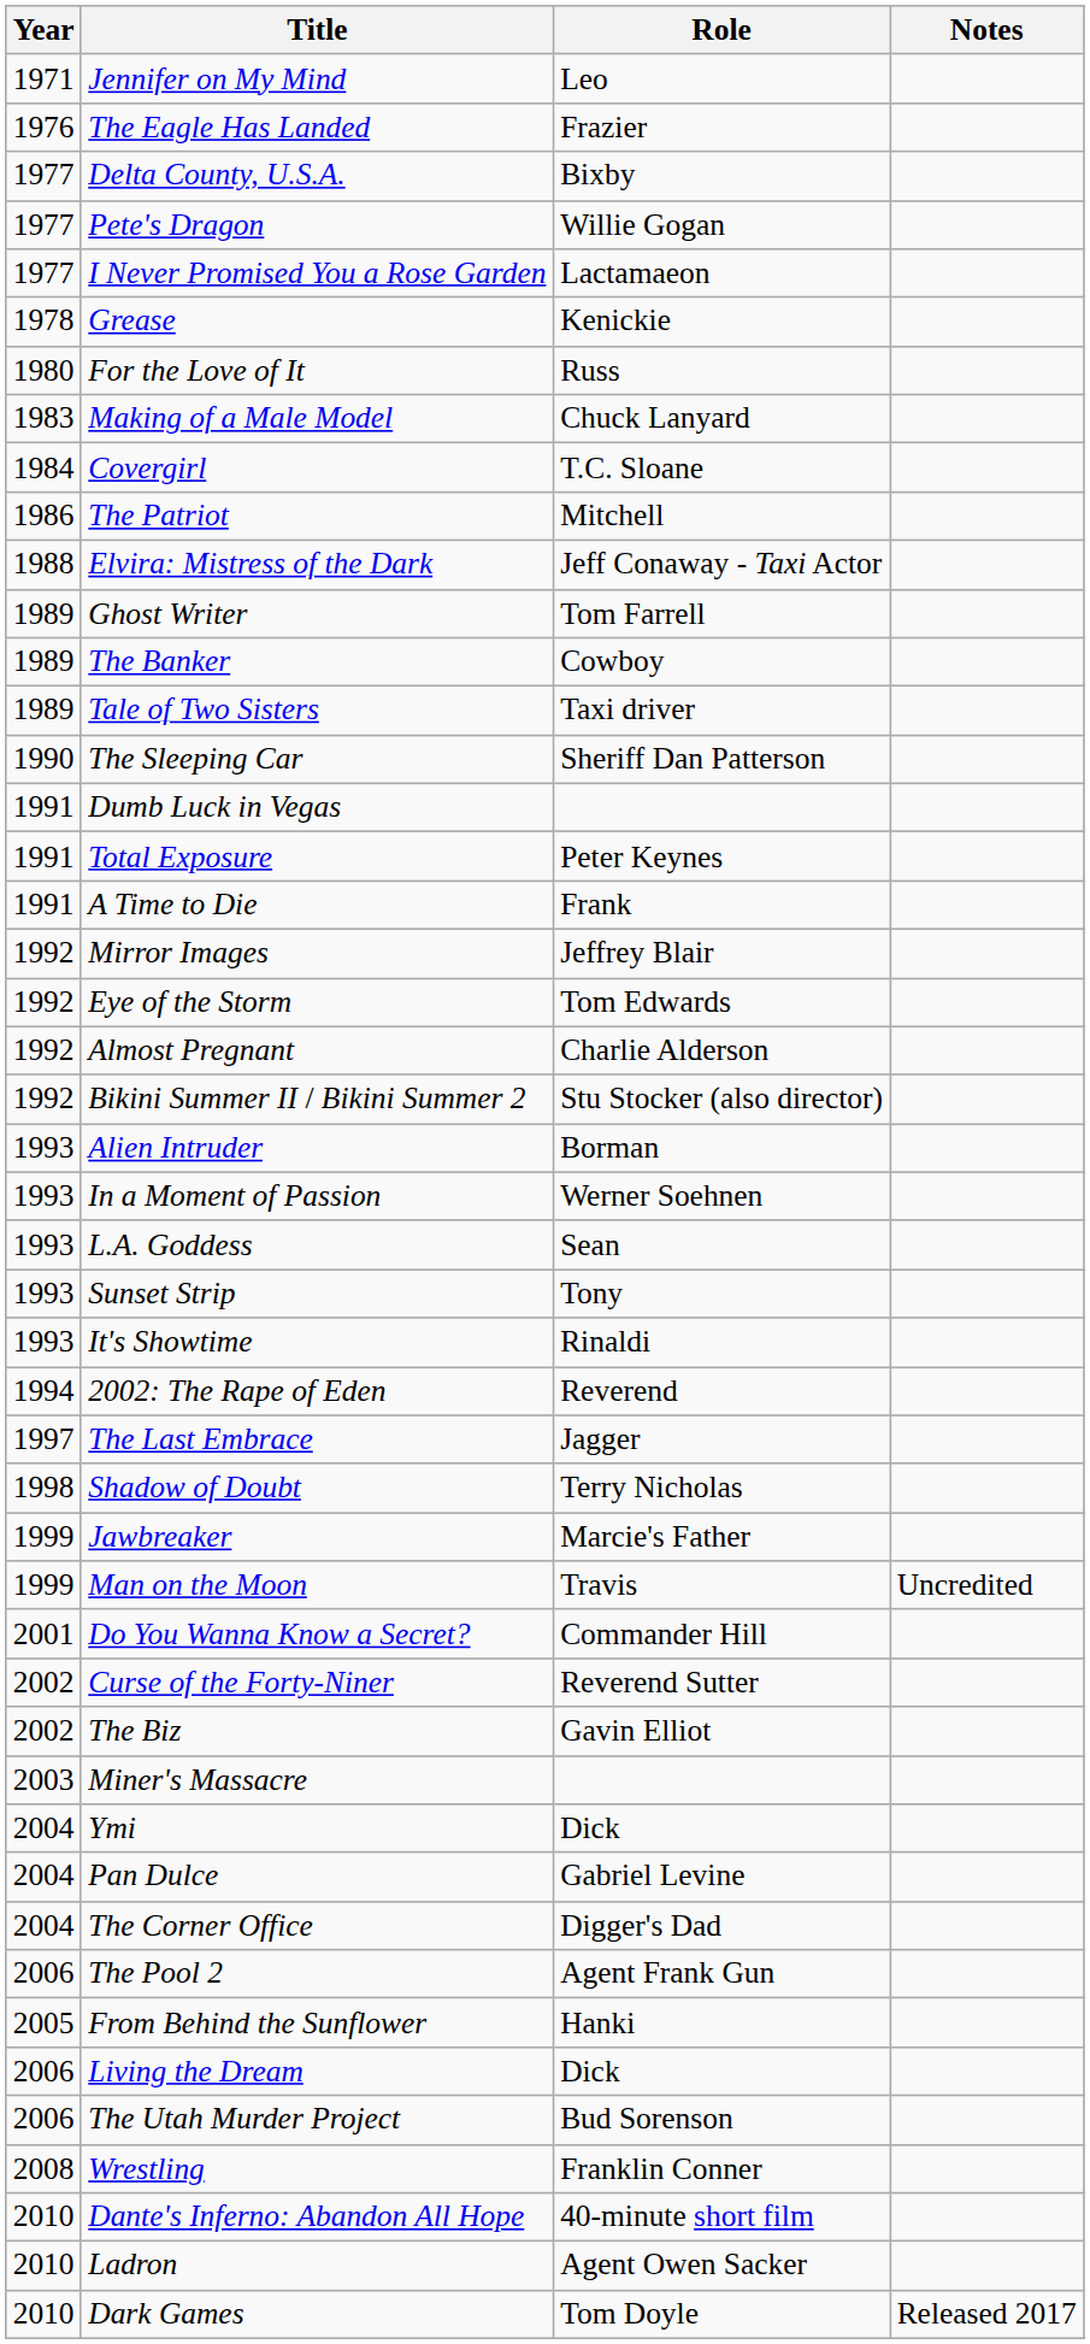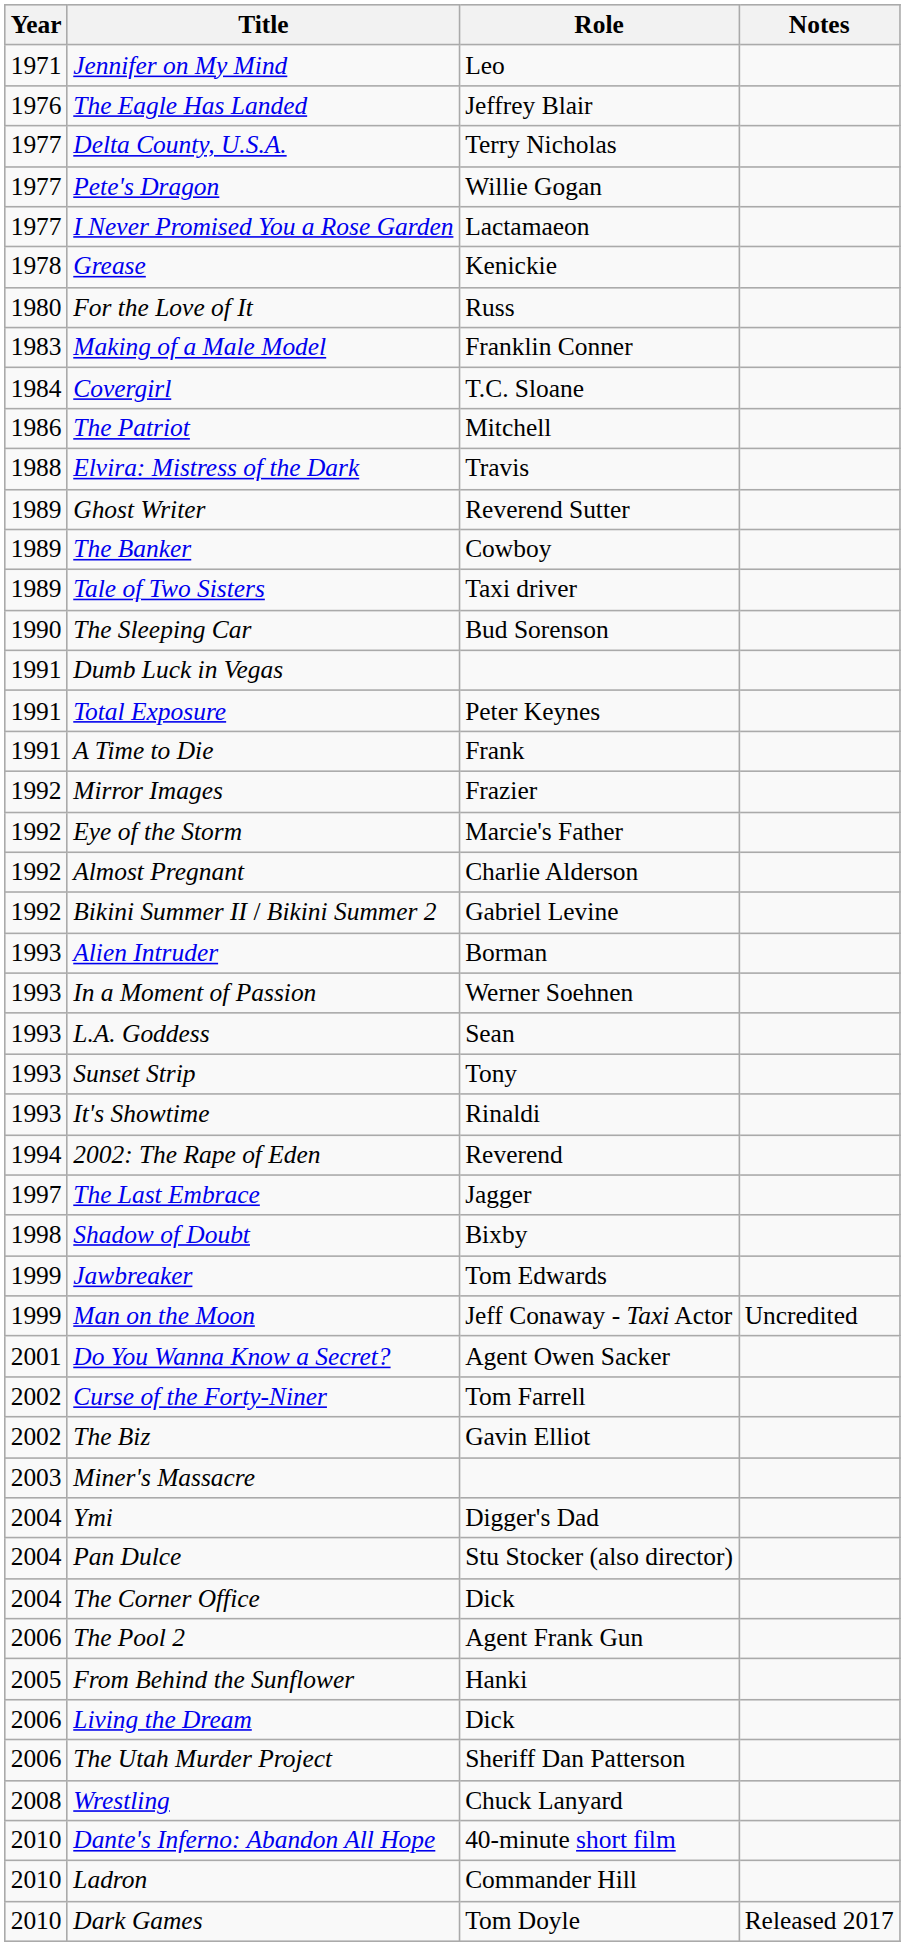The Eagle Has Landed | Role: Frazier -> Jeffrey Blair
Delta County, U.S.A. | Role: Bixby -> Terry Nicholas
Making of a Male Model | Role: Chuck Lanyard -> Franklin Conner
Elvira: Mistress of the Dark | Role: Jeff Conaway - Taxi Actor -> Travis
Ghost Writer | Role: Tom Farrell -> Reverend Sutter
The Sleeping Car | Role: Sheriff Dan Patterson -> Bud Sorenson
Mirror Images | Role: Jeffrey Blair -> Frazier
Eye of the Storm | Role: Tom Edwards -> Marcie's Father
Bikini Summer II / Bikini Summer 2 | Role: Stu Stocker (also director) -> Gabriel Levine
Shadow of Doubt | Role: Terry Nicholas -> Bixby
Jawbreaker | Role: Marcie's Father -> Tom Edwards
Man on the Moon | Role: Travis -> Jeff Conaway - Taxi Actor
Do You Wanna Know a Secret? | Role: Commander Hill -> Agent Owen Sacker
Curse of the Forty-Niner | Role: Reverend Sutter -> Tom Farrell
Ymi | Role: Dick -> Digger's Dad
Pan Dulce | Role: Gabriel Levine -> Stu Stocker (also director)
The Corner Office | Role: Digger's Dad -> Dick
The Utah Murder Project | Role: Bud Sorenson -> Sheriff Dan Patterson
Wrestling | Role: Franklin Conner -> Chuck Lanyard
Ladron | Role: Agent Owen Sacker -> Commander Hill
